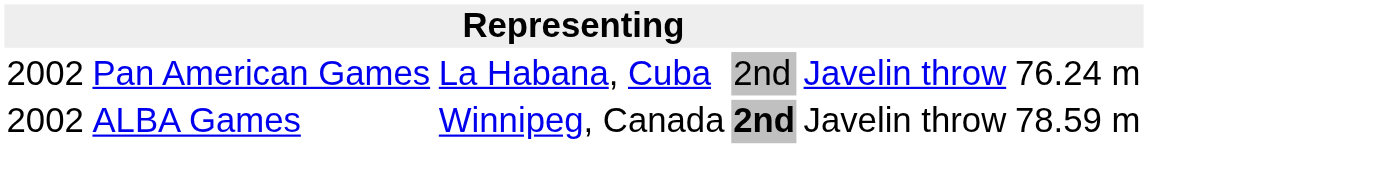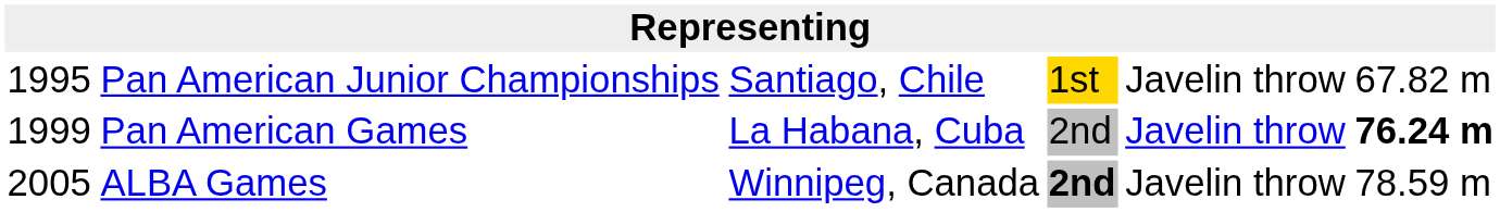+ row: 1995 | Pan American Junior Championships | Santiago, Chile | 1st | Javelin throw | 67.82 m
Pan American Games | column 1: 2002 -> 1999
Pan American Games | column 6: normal -> bold
ALBA Games | column 1: 2002 -> 2005
